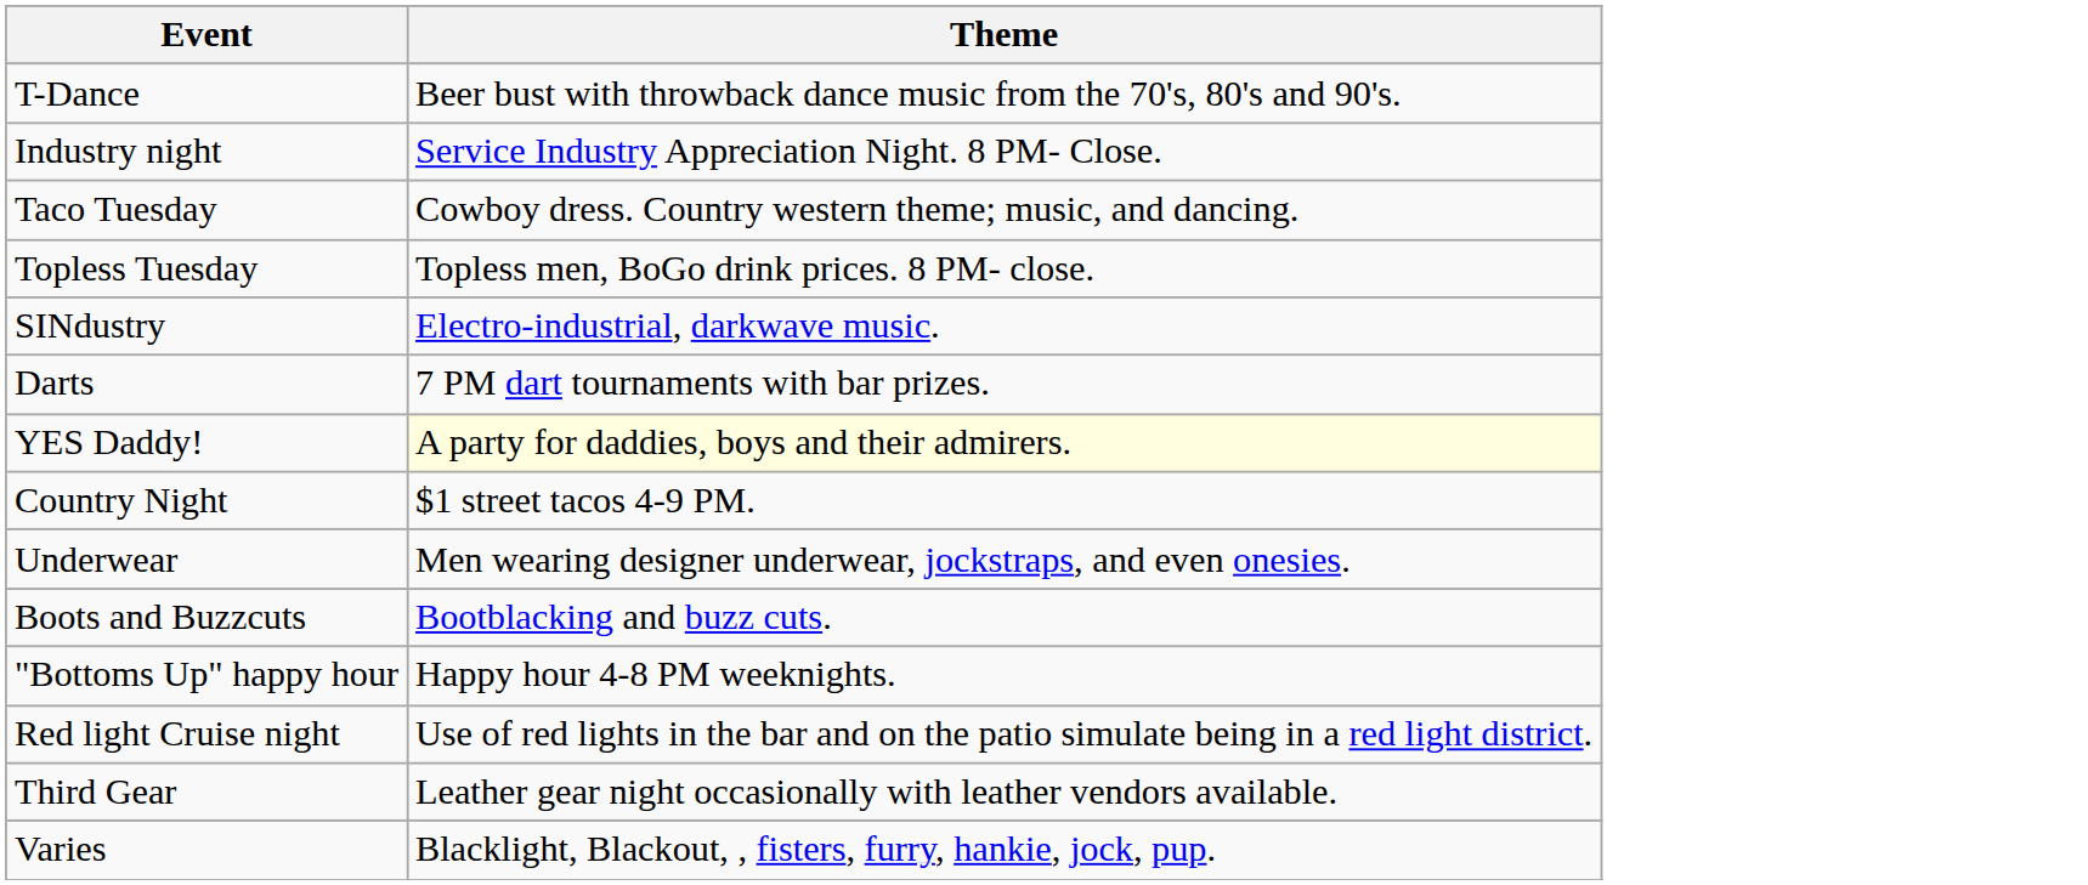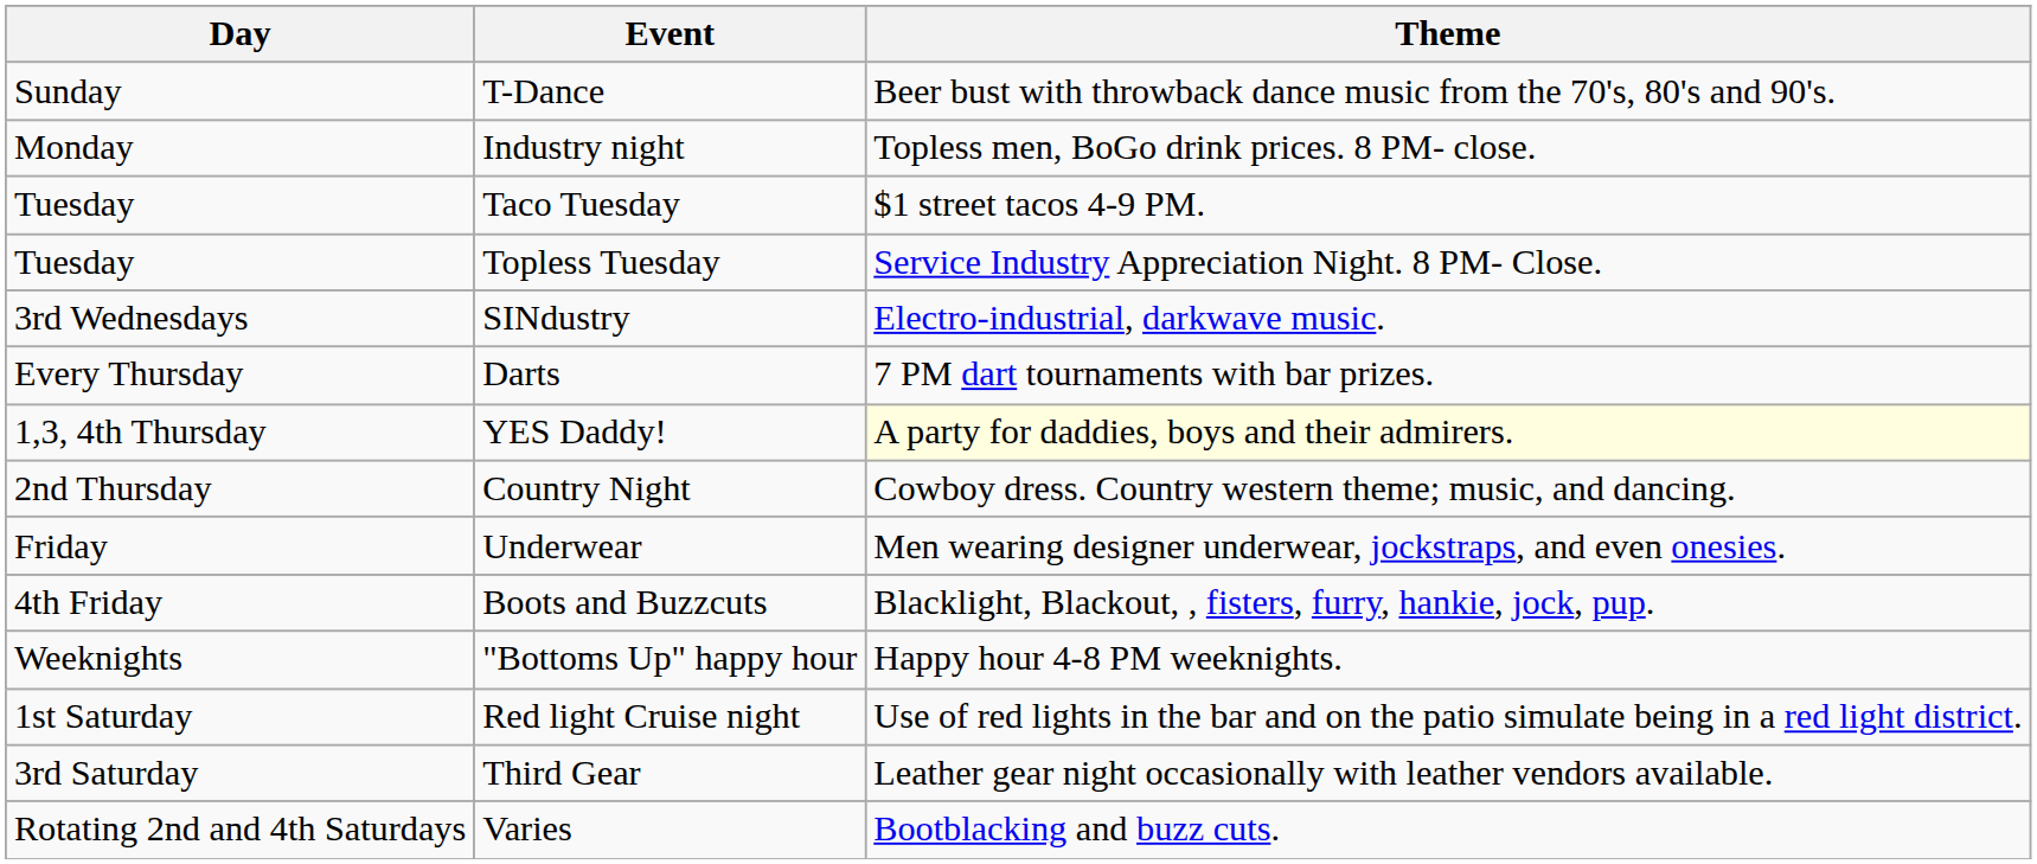+ column: Day | Sunday | Monday | Tuesday | Tuesday | 3rd Wednesdays | Every Thursday | 1,3, 4th Thursday | 2nd Thursday | Friday | 4th Friday | Weeknights | 1st Saturday | 3rd Saturday | Rotating 2nd and 4th Saturdays
Industry night | Theme: Service Industry Appreciation Night. 8 PM- Close. -> Topless men, BoGo drink prices. 8 PM- close.
Taco Tuesday | Theme: Cowboy dress. Country western theme; music, and dancing. -> $1 street tacos 4-9 PM.
Topless Tuesday | Theme: Topless men, BoGo drink prices. 8 PM- close. -> Service Industry Appreciation Night. 8 PM- Close.
Country Night | Theme: $1 street tacos 4-9 PM. -> Cowboy dress. Country western theme; music, and dancing.
Boots and Buzzcuts | Theme: Bootblacking and buzz cuts. -> Blacklight, Blackout, , fisters, furry, hankie, jock, pup.
Varies | Theme: Blacklight, Blackout, , fisters, furry, hankie, jock, pup. -> Bootblacking and buzz cuts.
